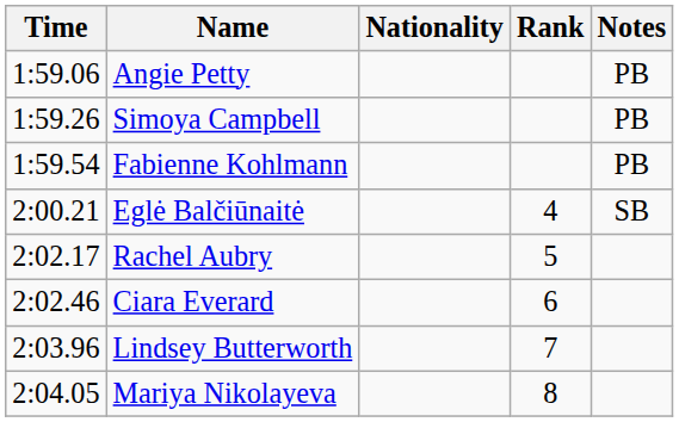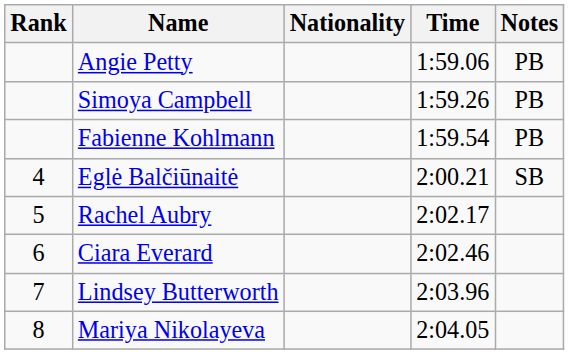columns swapped: Rank <-> Time
